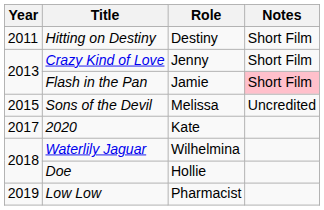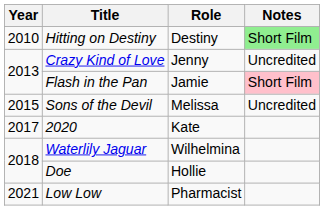Hitting on Destiny | Year: 2011 -> 2010
Hitting on Destiny | Notes: no background -> lightgreen background
Crazy Kind of Love | Notes: Short Film -> Uncredited
Low Low | Year: 2019 -> 2021
